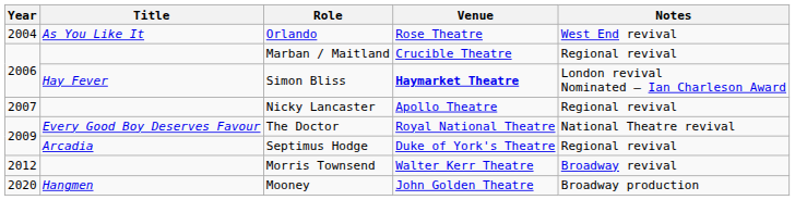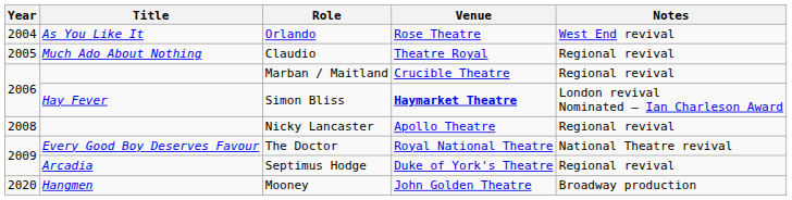+ row: 2005 | Much Ado About Nothing | Claudio | Theatre Royal | Regional revival
Nicky Lancaster | Year: 2007 -> 2008
- row: 2012 | Morris Townsend | Walter Kerr Theatre | Broadway revival
